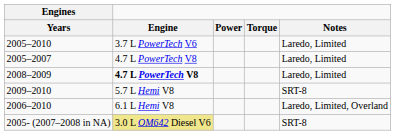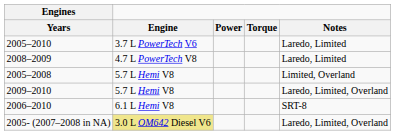- row: 2005–2007 | 4.7 L PowerTech V8 | Laredo, Limited
2008–2009 | Engine: bold -> normal
+ row: 2005–2008 | 5.7 L Hemi V8 | Limited, Overland
2009–2010 | Notes: SRT-8 -> Laredo, Limited, Overland
2006–2010 | Notes: Laredo, Limited, Overland -> SRT-8
2005- (2007–2008 in NA) | Notes: SRT-8 -> Laredo, Limited, Overland
